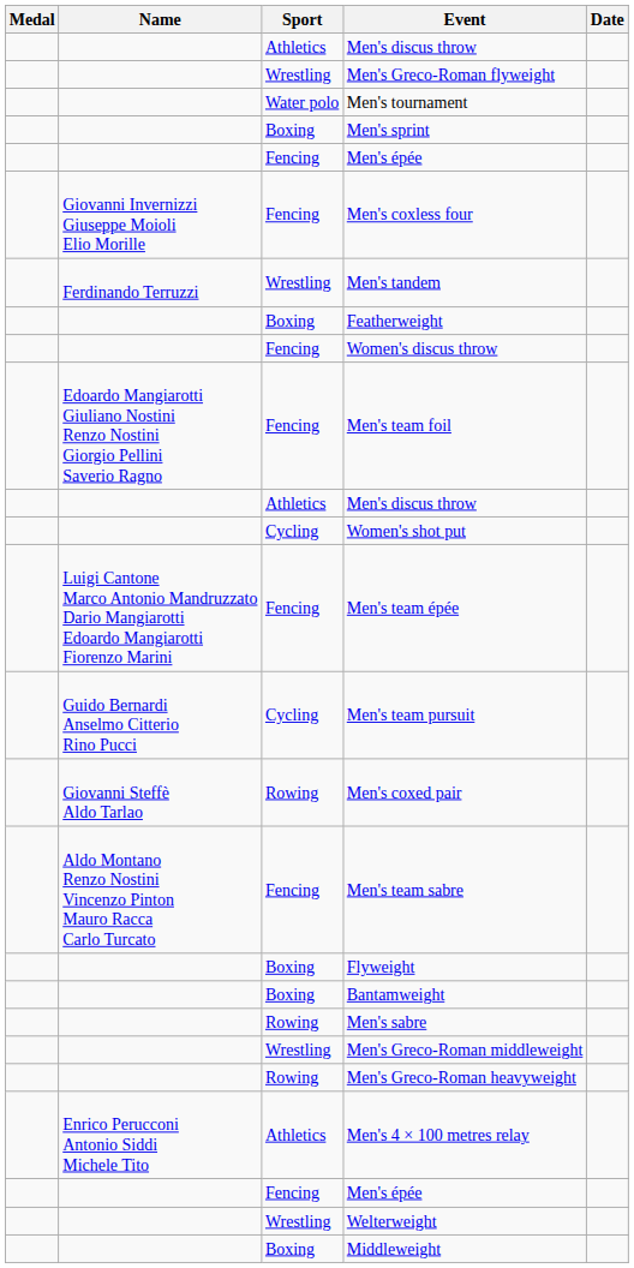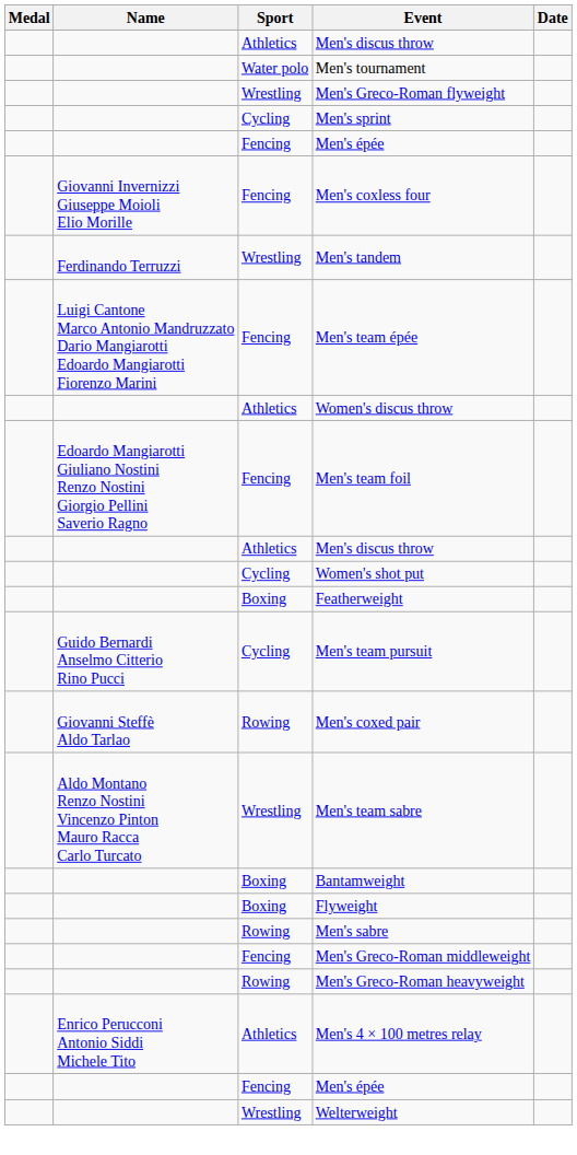rows swapped: Men's Greco-Roman flyweight <-> Men's tournament
Men's sprint | Sport: Boxing -> Cycling
rows swapped: Featherweight <-> Men's team épée
Women's discus throw | Sport: Fencing -> Athletics
Men's team sabre | Sport: Fencing -> Wrestling
rows swapped: Flyweight <-> Bantamweight
Men's Greco-Roman middleweight | Sport: Wrestling -> Fencing
- row: Boxing | Middleweight
